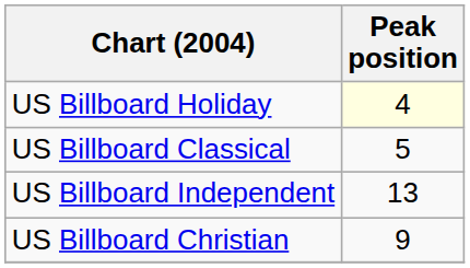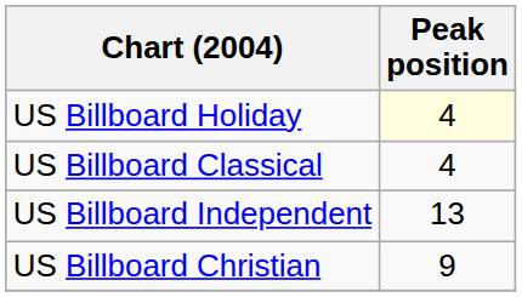US Billboard Classical | Peak position: 5 -> 4
